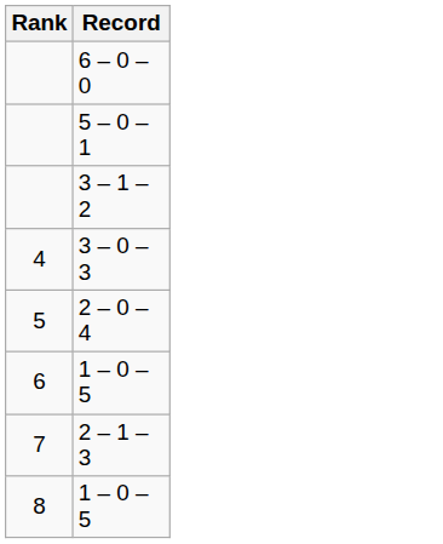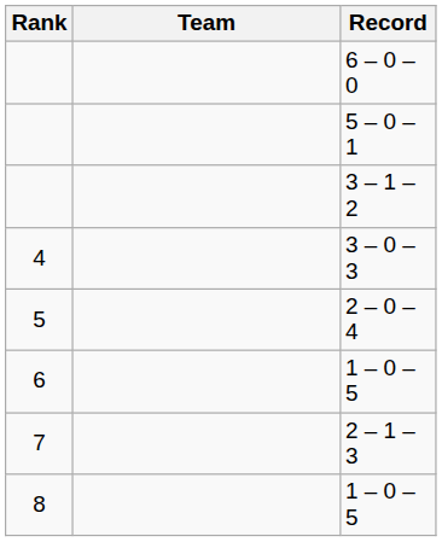+ column: Team
